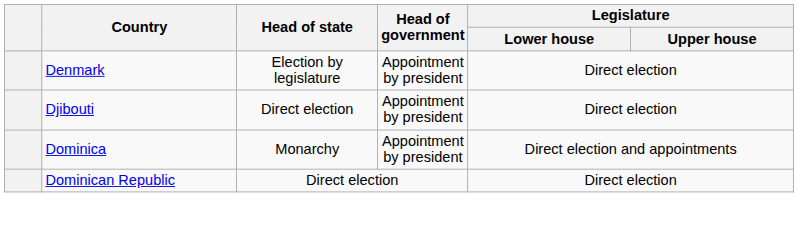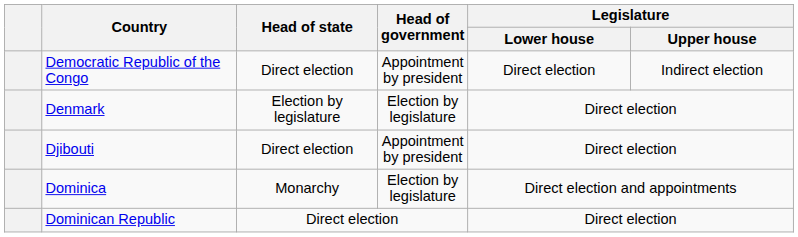+ row: Democratic Republic of the Congo | Direct election | Appointment by president | Direct election | Indirect election
Denmark | Head of government: Appointment by president -> Election by legislature
Dominica | Head of government: Appointment by president -> Election by legislature
